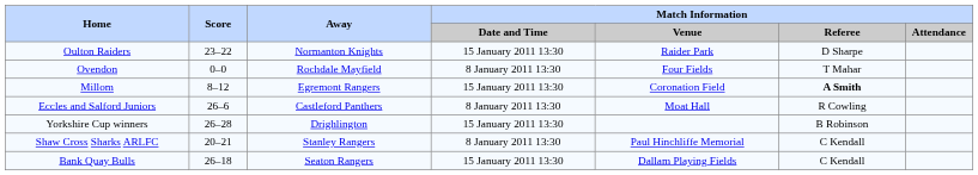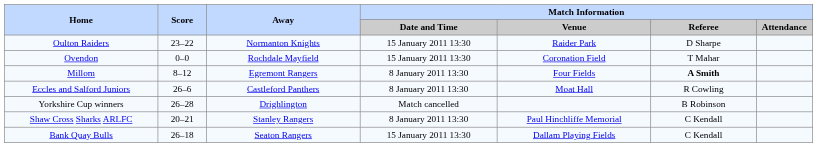Ovendon | Match Information / Date and Time: 8 January 2011 13:30 -> 15 January 2011 13:30
Ovendon | Match Information / Venue: Four Fields -> Coronation Field
Millom | Match Information / Date and Time: 15 January 2011 13:30 -> 8 January 2011 13:30
Millom | Match Information / Venue: Coronation Field -> Four Fields
Yorkshire Cup winners | Match Information / Date and Time: 15 January 2011 13:30 -> Match cancelled
